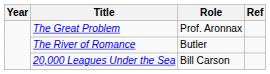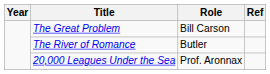The Great Problem | Role: Prof. Aronnax -> Bill Carson
20,000 Leagues Under the Sea | Role: Bill Carson -> Prof. Aronnax
